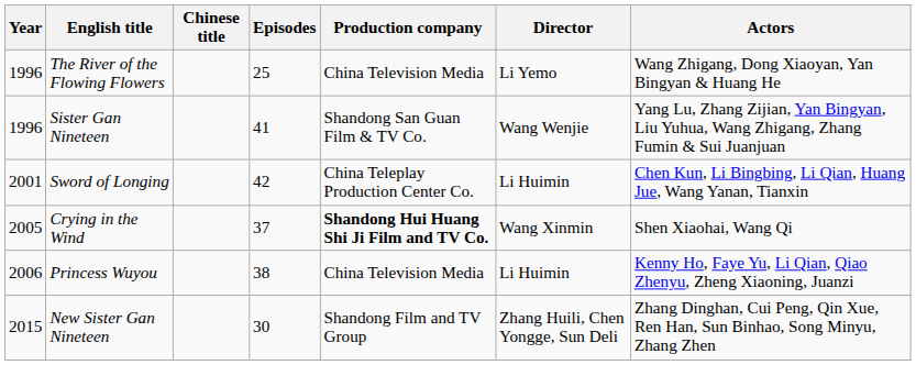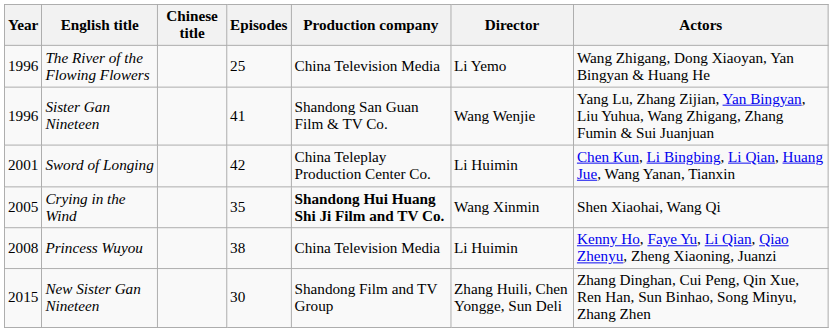Crying in the Wind | Episodes: 37 -> 35
Princess Wuyou | Year: 2006 -> 2008
